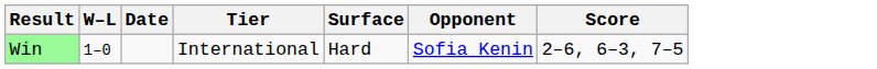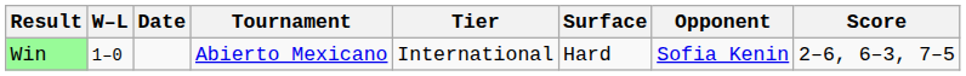+ column: Tournament | Abierto Mexicano
